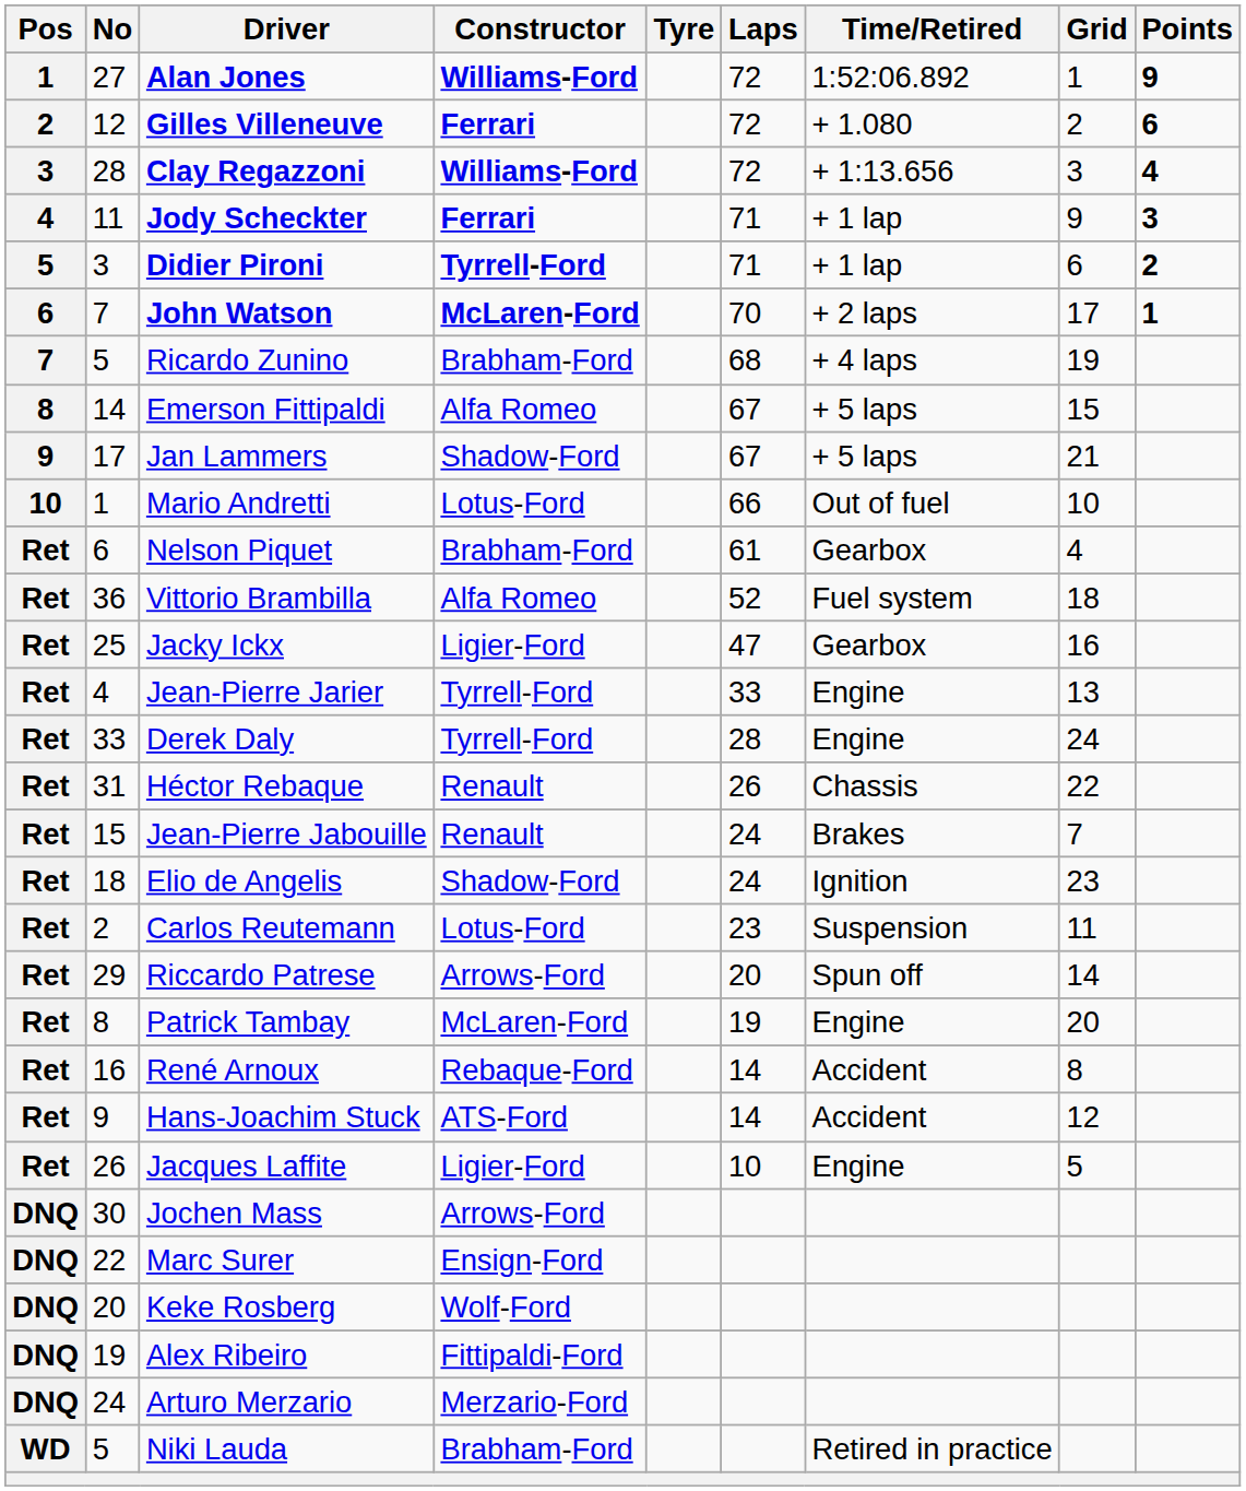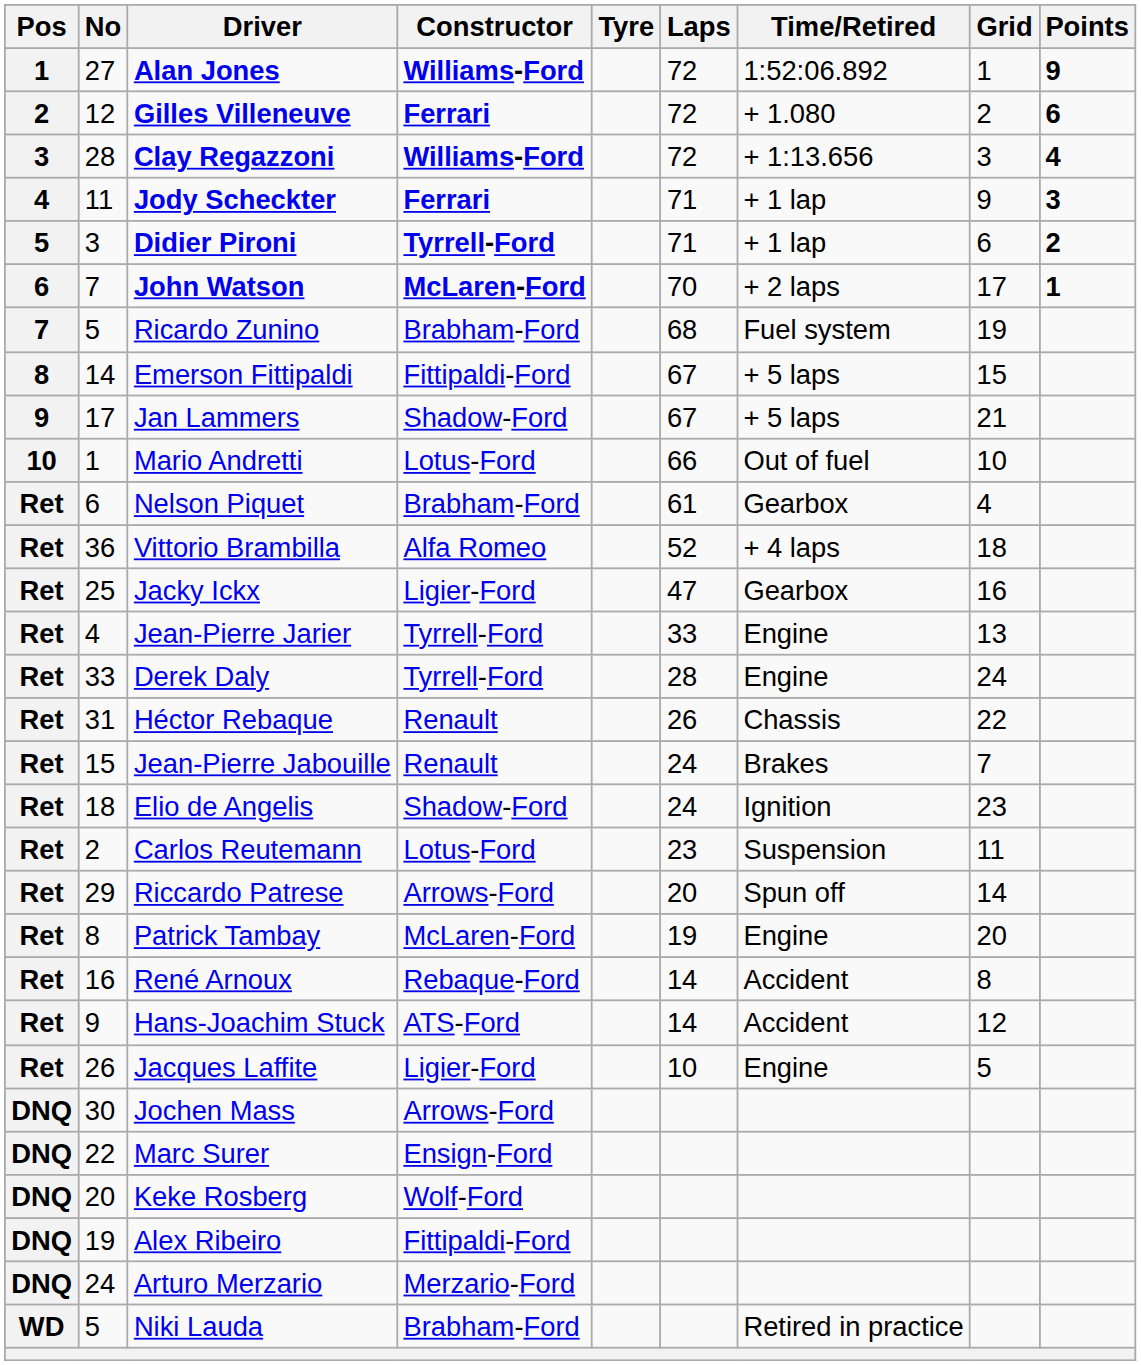Ricardo Zunino | Time/Retired: + 4 laps -> Fuel system
Emerson Fittipaldi | Constructor: Alfa Romeo -> Fittipaldi-Ford
Vittorio Brambilla | Time/Retired: Fuel system -> + 4 laps
